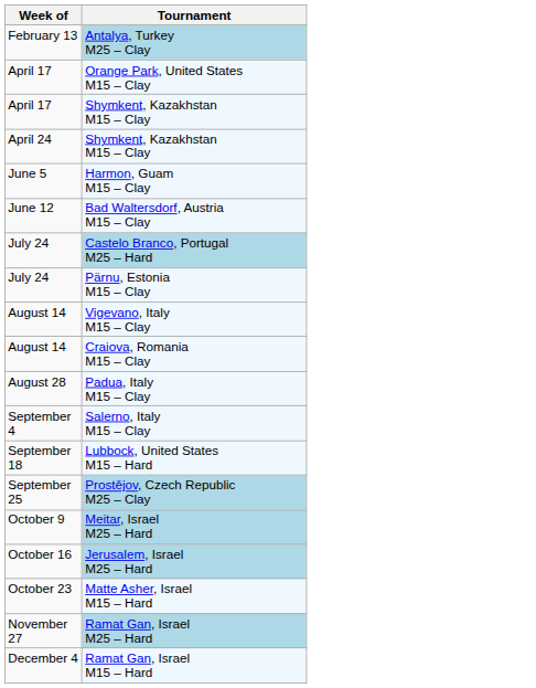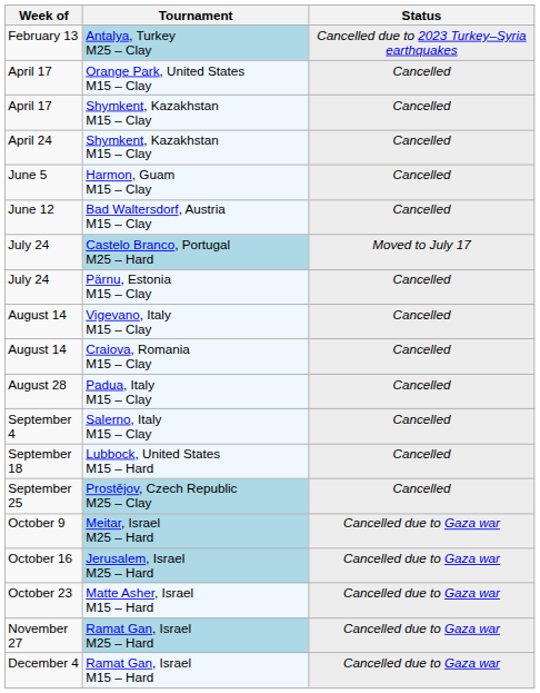+ column: Status | Cancelled due to 2023 Turkey–Syria earthquakes | Cancelled | Cancelled | Cancelled | Cancelled | Cancelled | Moved to July 17 | Cancelled | Cancelled | Cancelled | Cancelled | Cancelled | Cancelled | Cancelled | Cancelled due to Gaza war | Cancelled due to Gaza war | Cancelled due to Gaza war | Cancelled due to Gaza war | Cancelled due to Gaza war
